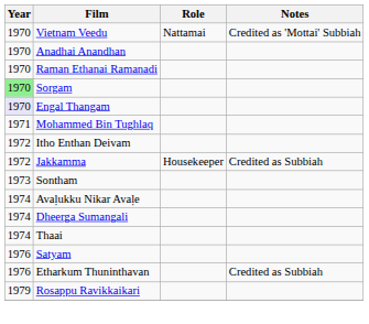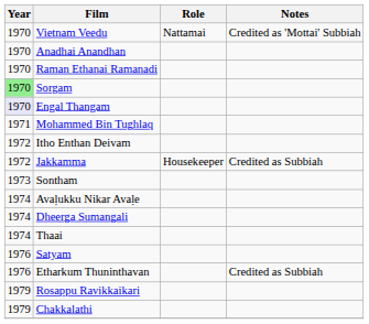+ row: 1979 | Chakkalathi
